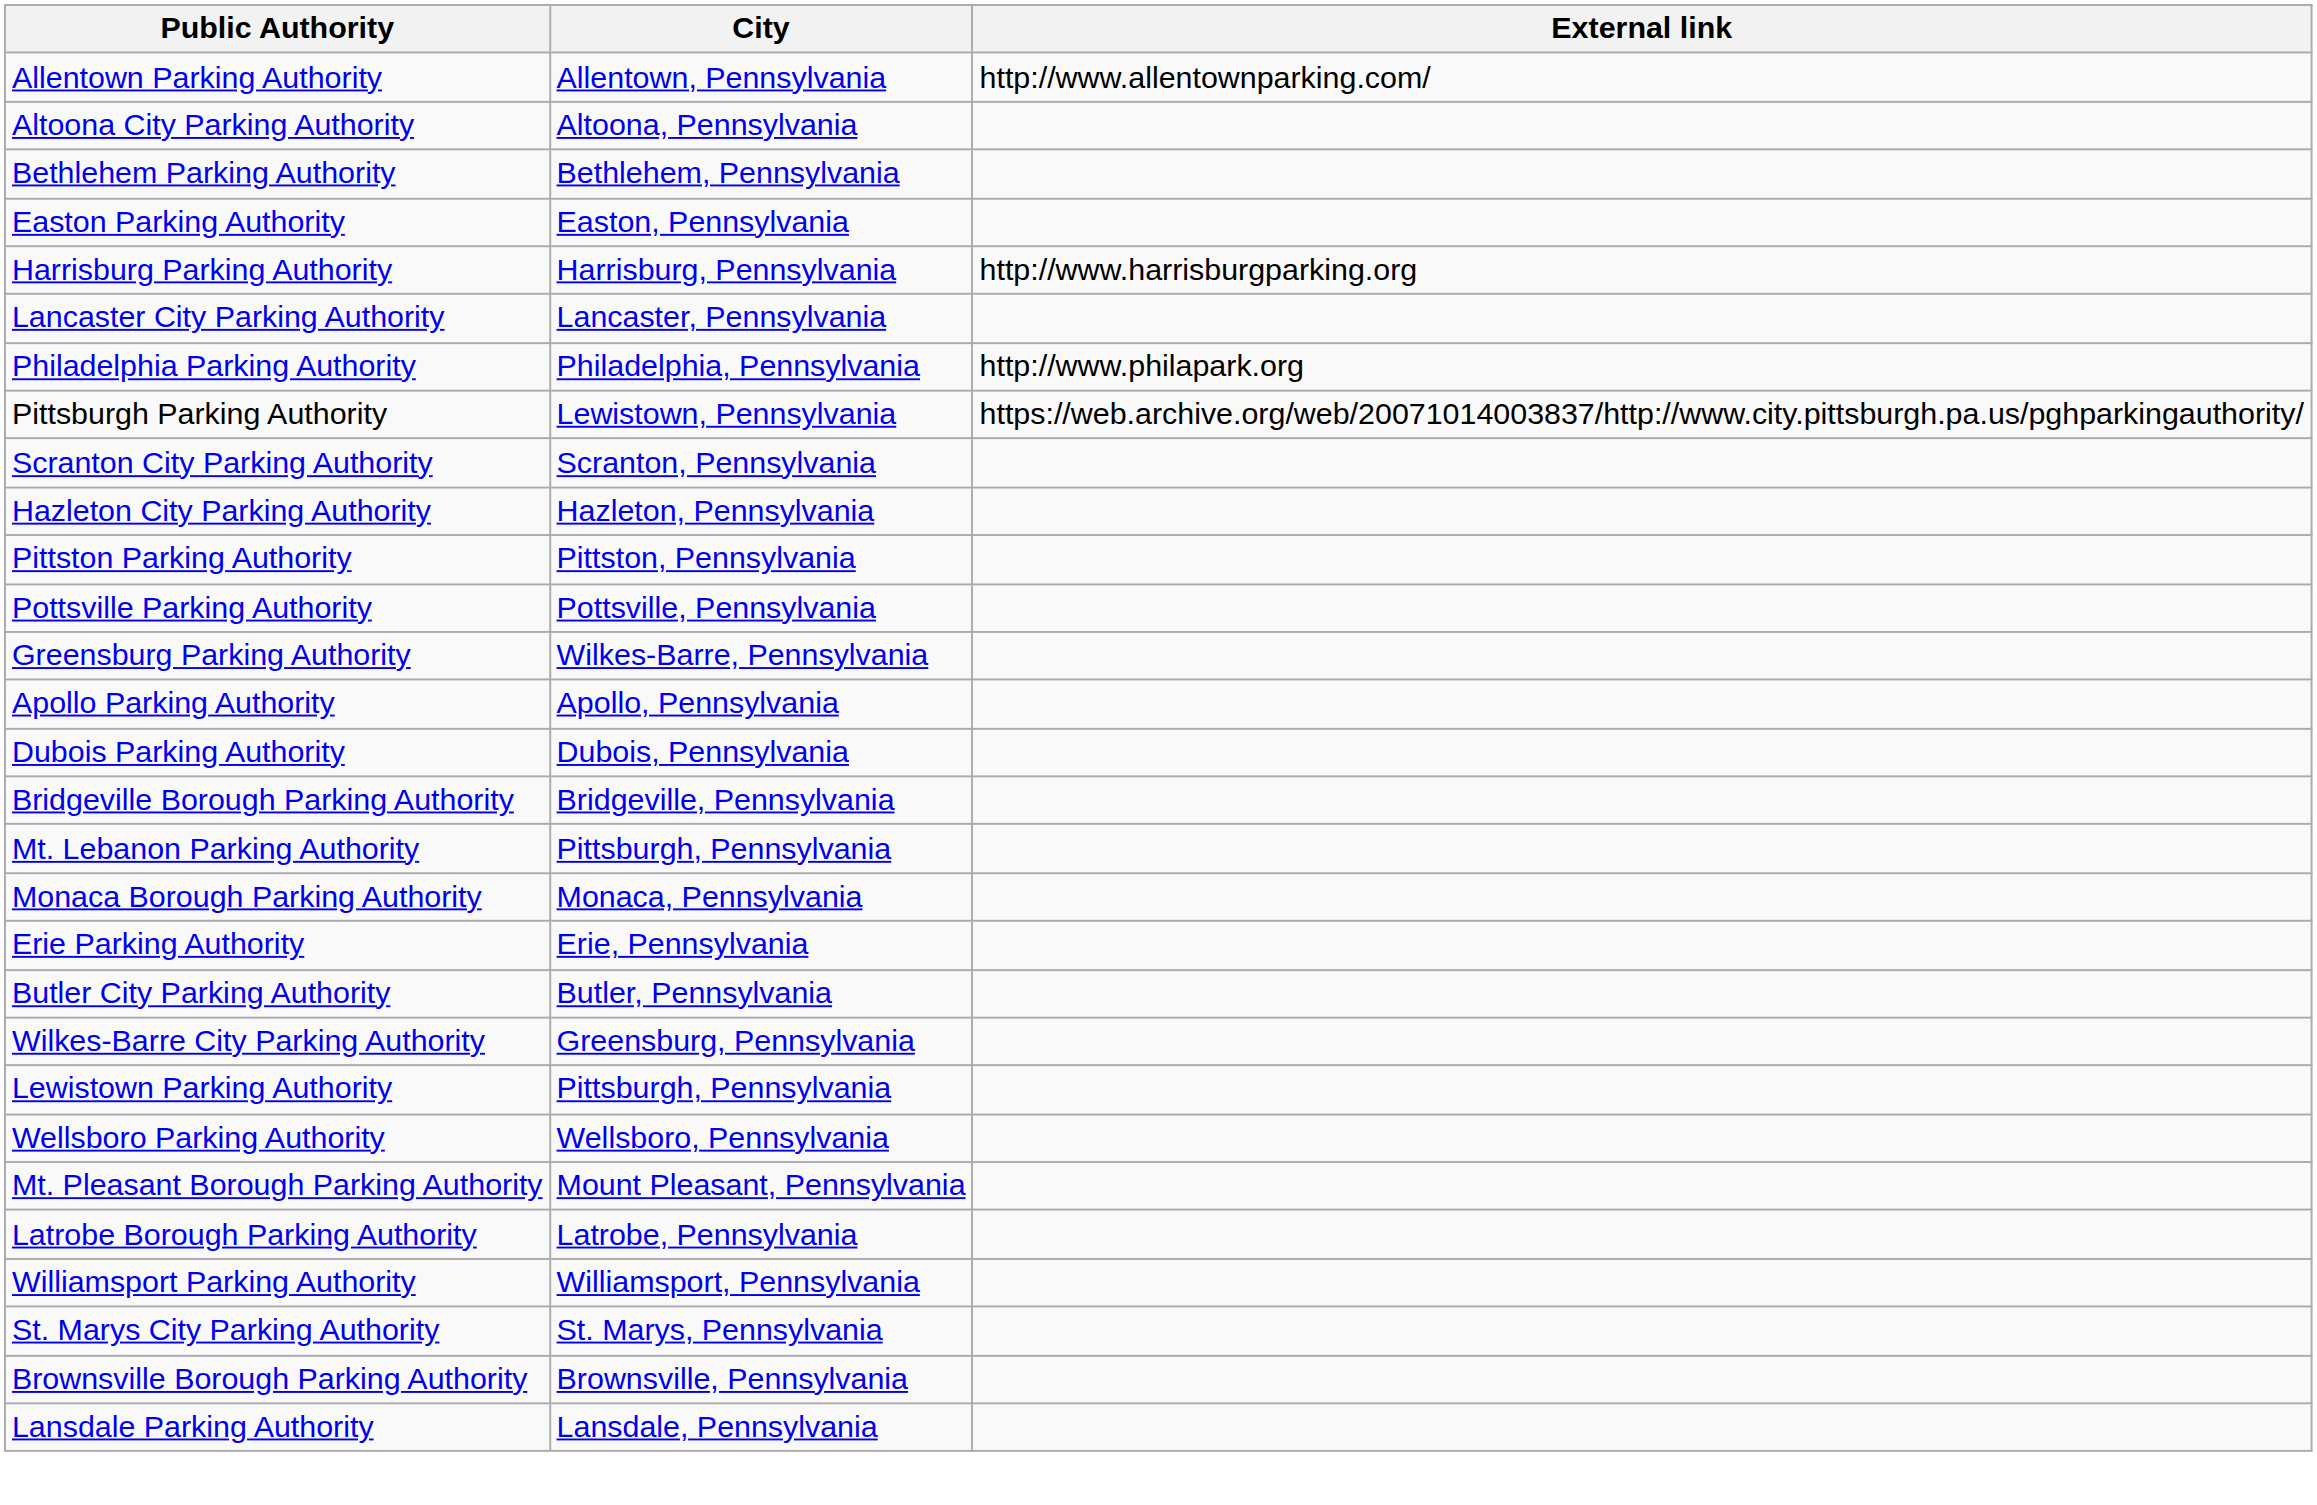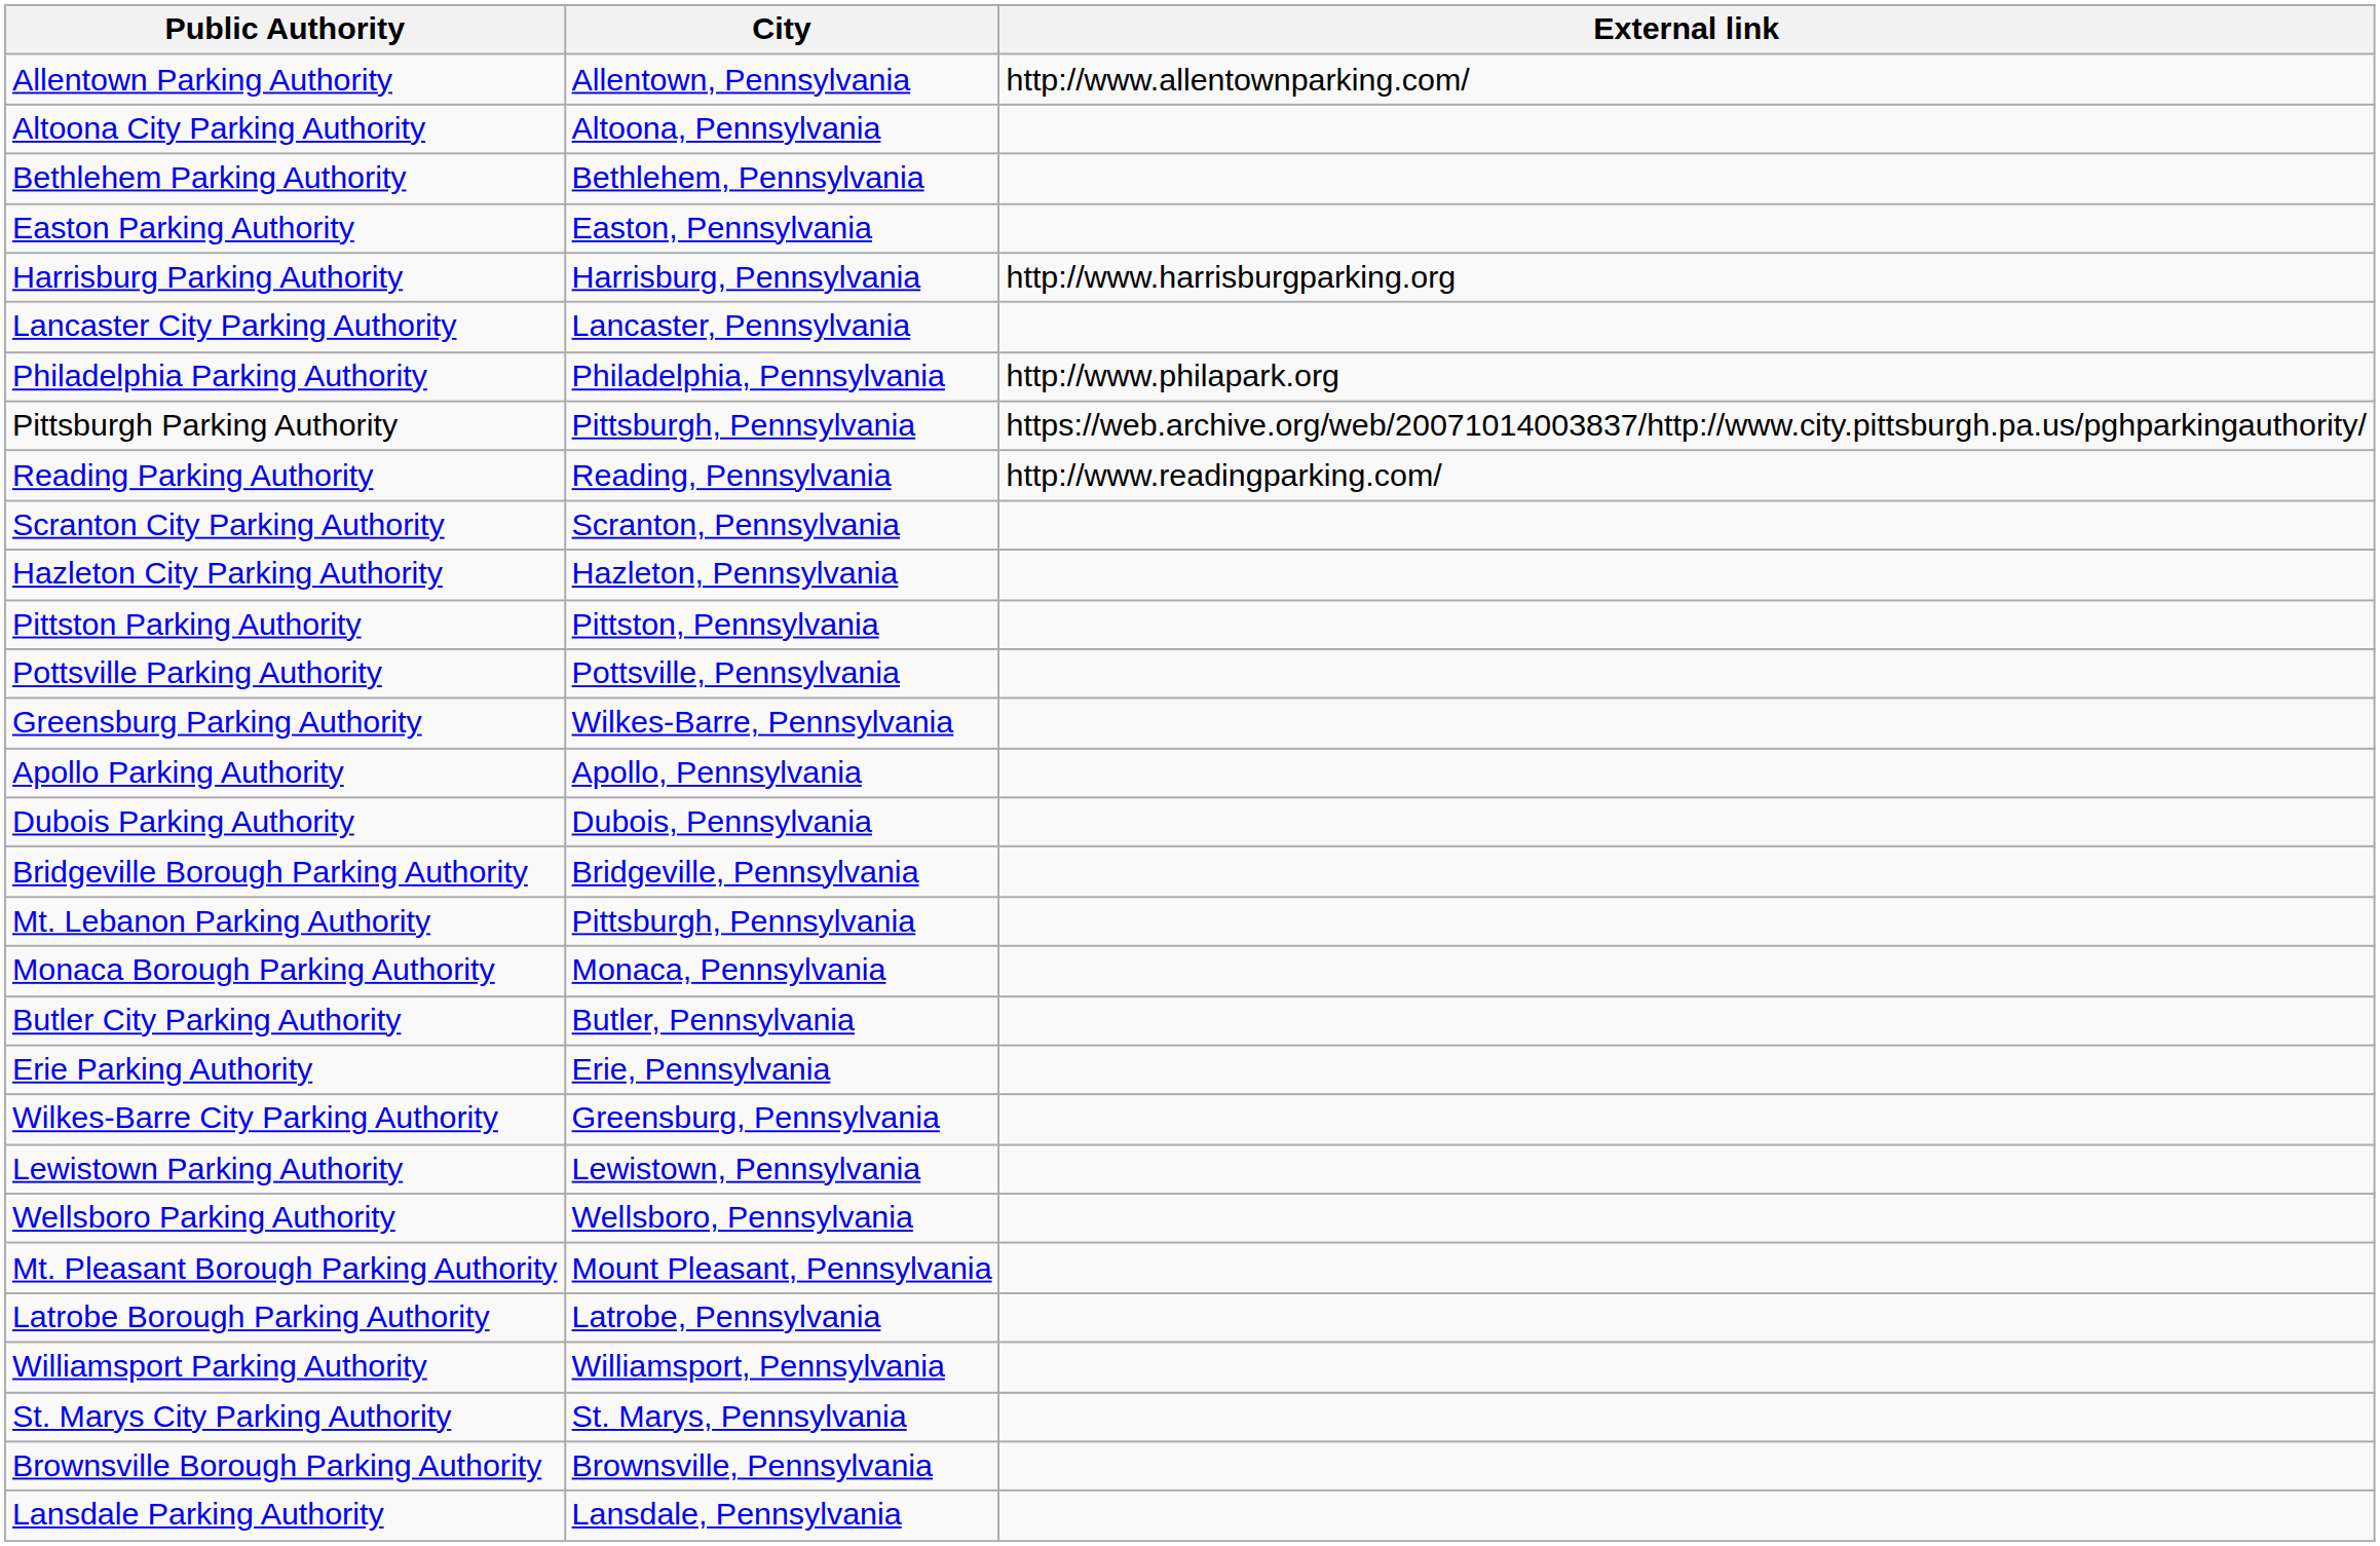Pittsburgh Parking Authority | City: Lewistown, Pennsylvania -> Pittsburgh, Pennsylvania
+ row: Reading Parking Authority | Reading, Pennsylvania | http://www.readingparking.com/
rows swapped: Butler City Parking Authority <-> Erie Parking Authority
Lewistown Parking Authority | City: Pittsburgh, Pennsylvania -> Lewistown, Pennsylvania
